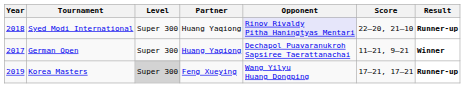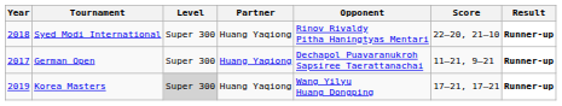Syed Modi International | Opponent: lavender background -> no background
German Open | Result: Winner -> Runner-up
Korea Masters | Partner: Feng Xueying -> Huang Yaqiong
